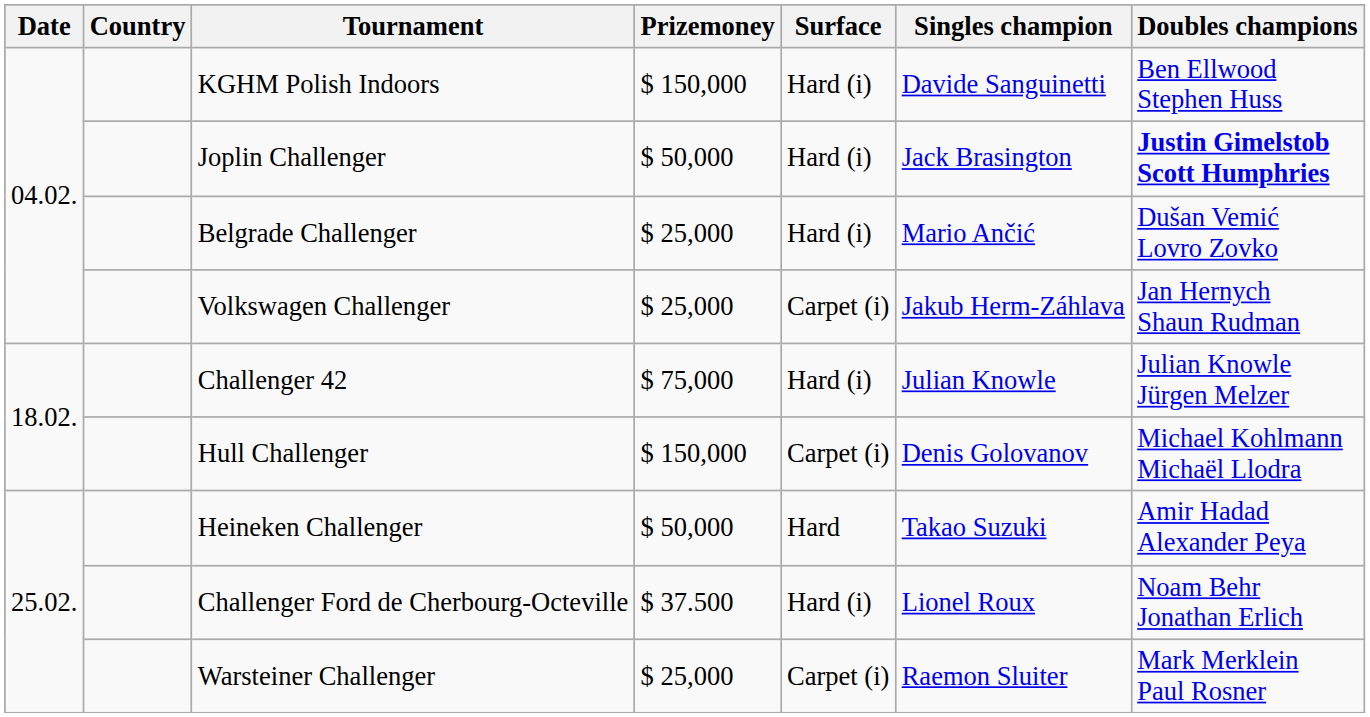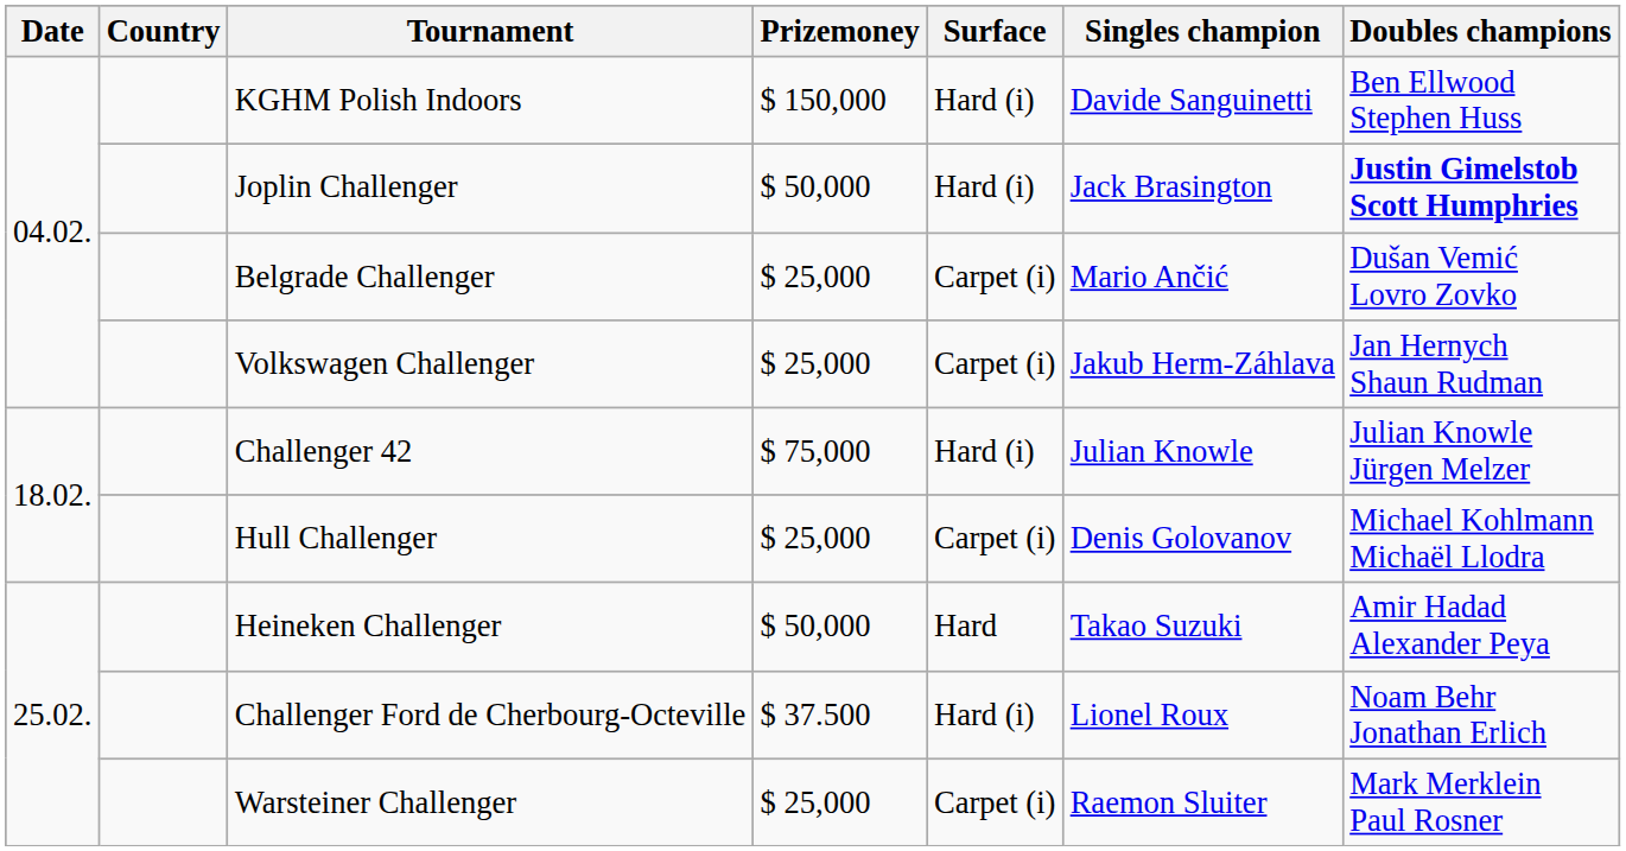Belgrade Challenger | Surface: Hard (i) -> Carpet (i)
Hull Challenger | Prizemoney: $ 150,000 -> $ 25,000
